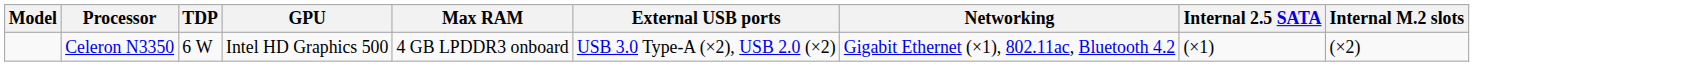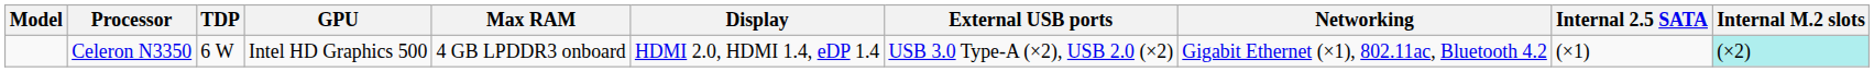+ column: Display | HDMI 2.0, HDMI 1.4, eDP 1.4
Celeron N3350 | Internal M.2 slots: no background -> paleturquoise background
